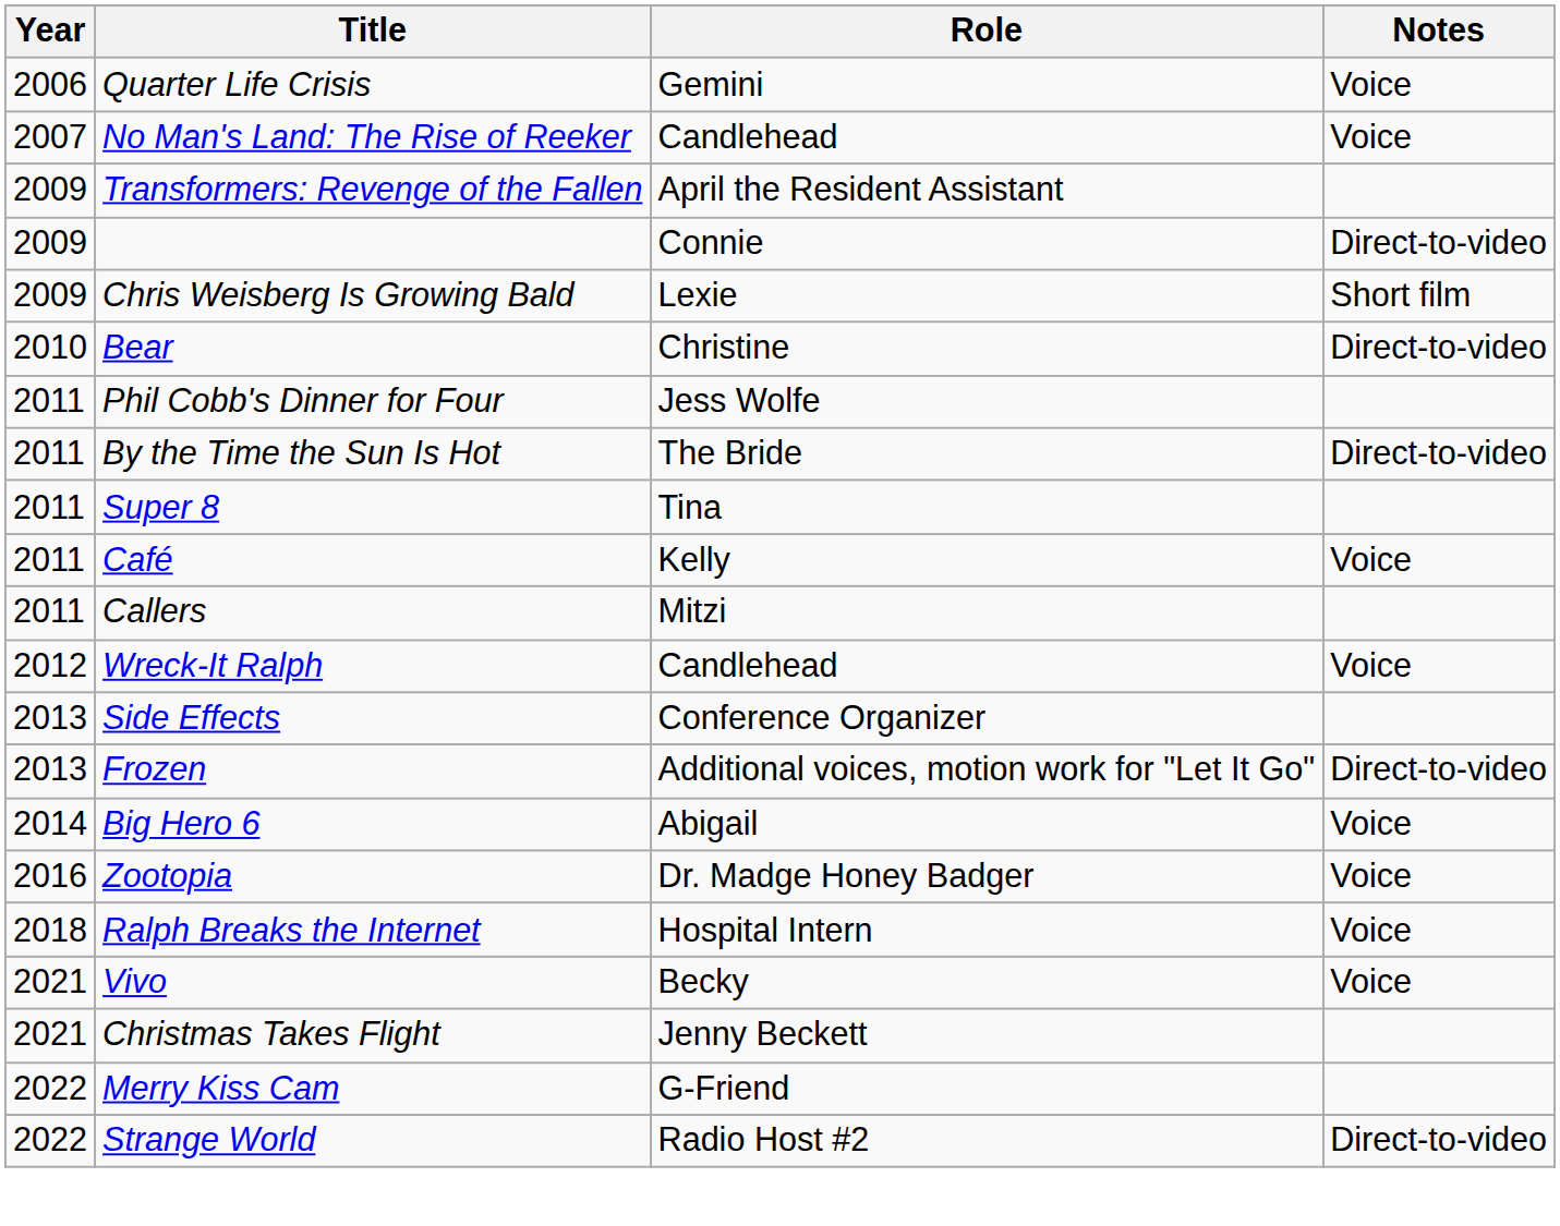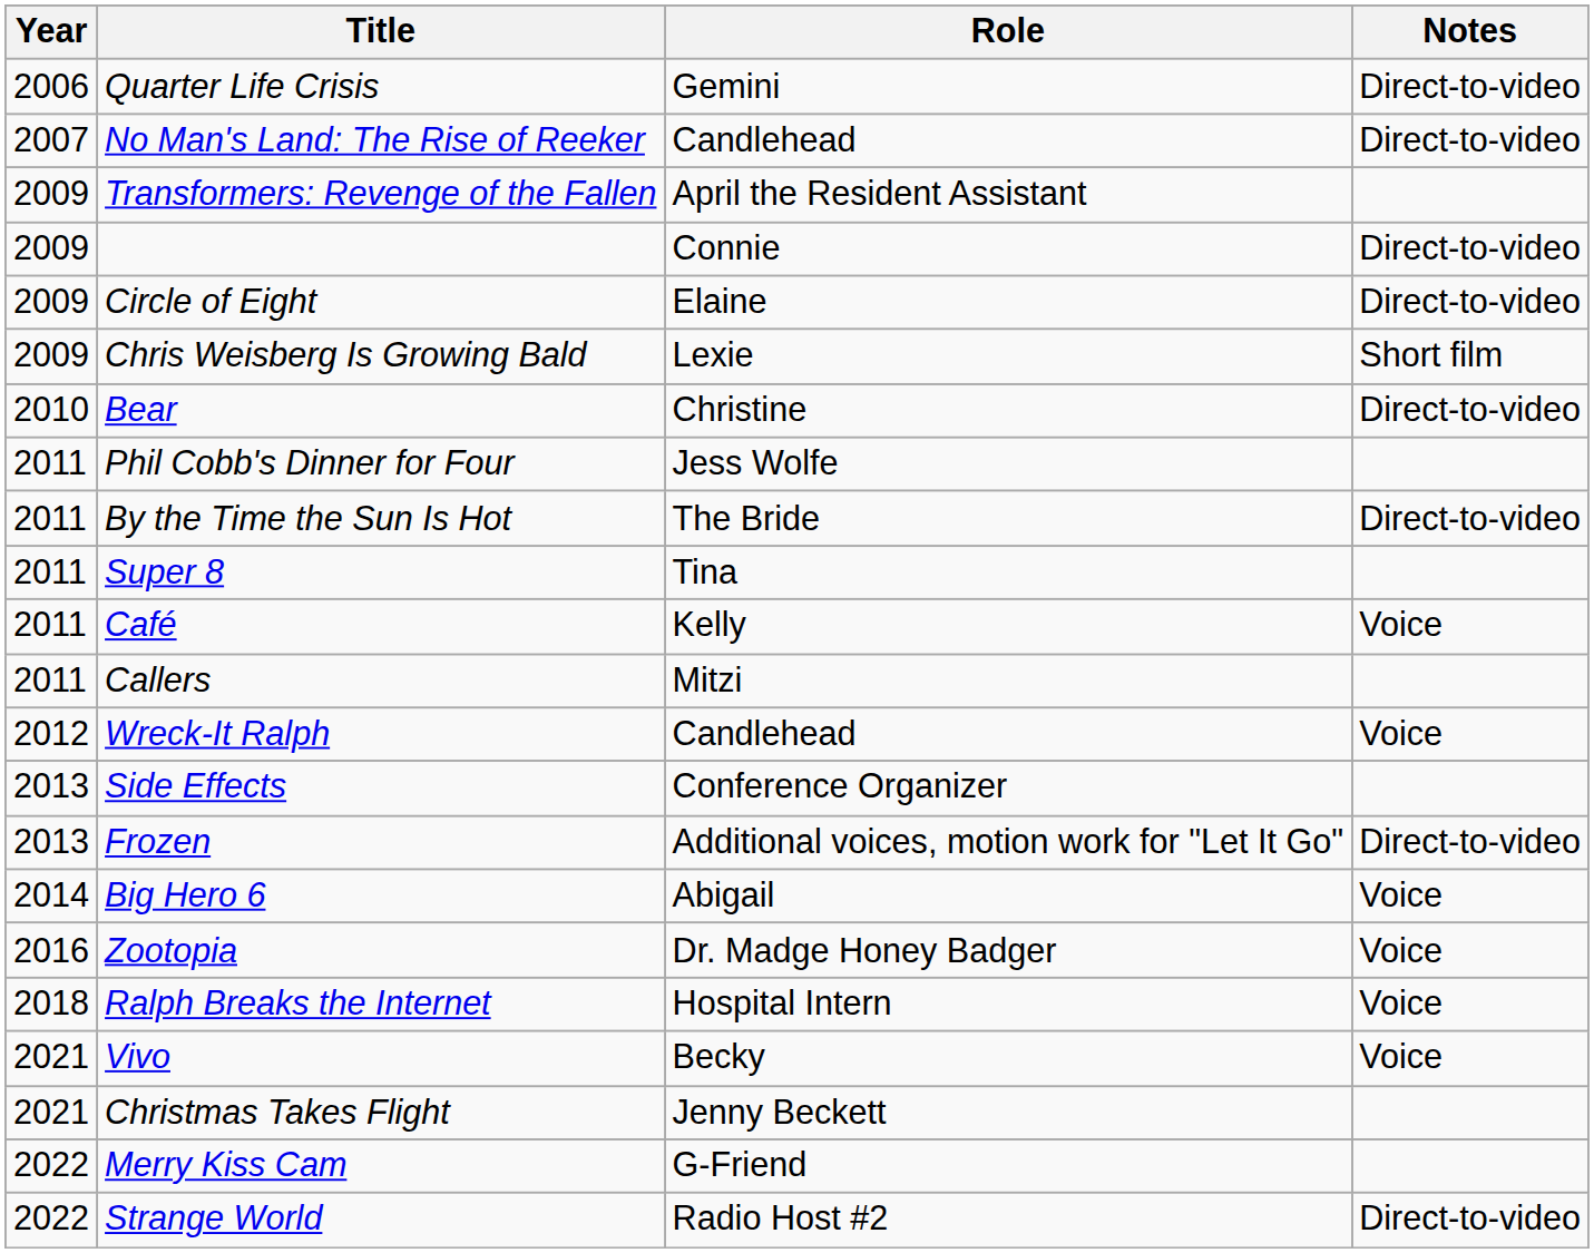Quarter Life Crisis | Notes: Voice -> Direct-to-video
No Man's Land: The Rise of Reeker | Notes: Voice -> Direct-to-video
+ row: 2009 | Circle of Eight | Elaine | Direct-to-video
